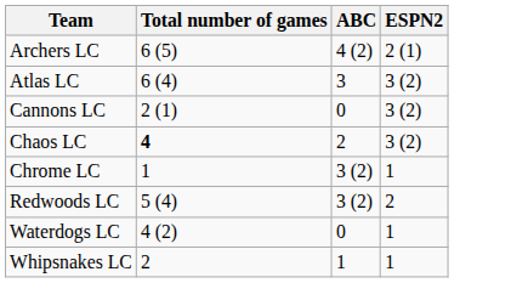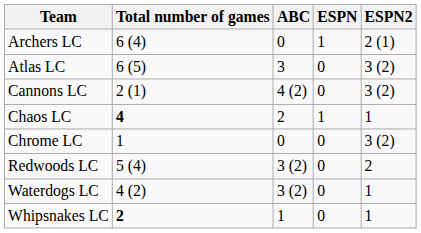+ column: ESPN | 1 | 0 | 0 | 1 | 0 | 0 | 0 | 0
Archers LC | Total number of games: 6 (5) -> 6 (4)
Archers LC | ABC: 4 (2) -> 0
Atlas LC | Total number of games: 6 (4) -> 6 (5)
Cannons LC | ABC: 0 -> 4 (2)
Chaos LC | ESPN2: 3 (2) -> 1
Chrome LC | ABC: 3 (2) -> 0
Chrome LC | ESPN2: 1 -> 3 (2)
Waterdogs LC | ABC: 0 -> 3 (2)
Whipsnakes LC | Total number of games: normal -> bold
